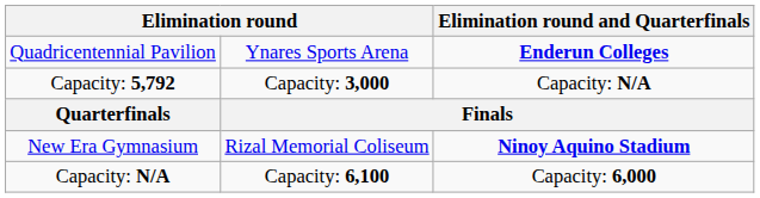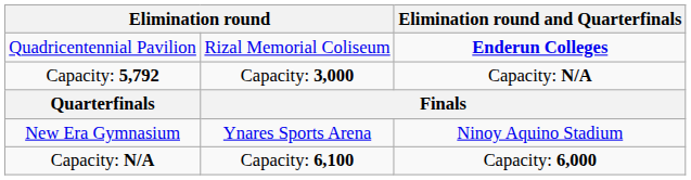Quadricentennial Pavilion | column 2: Ynares Sports Arena -> Rizal Memorial Coliseum
New Era Gymnasium | column 2: Rizal Memorial Coliseum -> Ynares Sports Arena
New Era Gymnasium | column 3: bold -> normal
